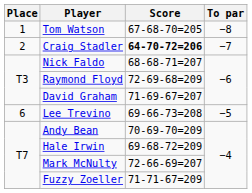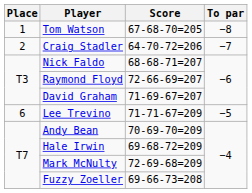Craig Stadler | Score: bold -> normal
Raymond Floyd | Score: 72-69-68=209 -> 72-66-69=207
Lee Trevino | Score: 69-66-73=208 -> 71-71-67=209
Mark McNulty | Score: 72-66-69=207 -> 72-69-68=209
Fuzzy Zoeller | Score: 71-71-67=209 -> 69-66-73=208
